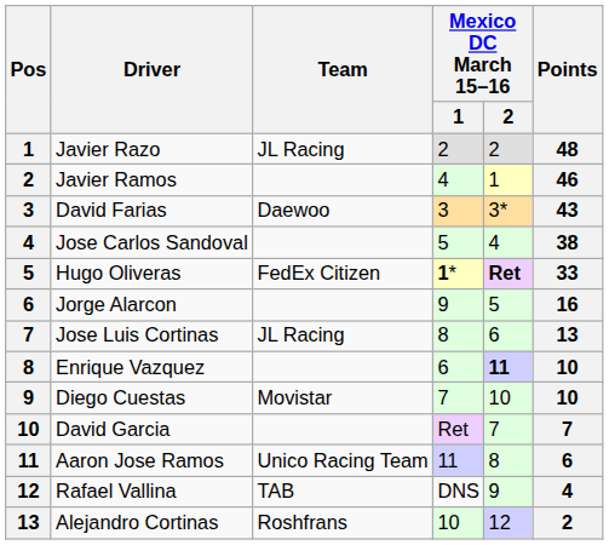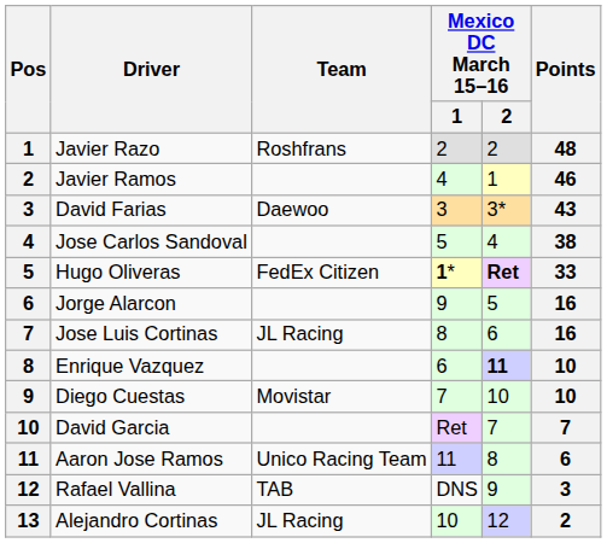Javier Razo | Team: JL Racing -> Roshfrans
Jose Luis Cortinas | Points: 13 -> 16
Rafael Vallina | Points: 4 -> 3
Alejandro Cortinas | Team: Roshfrans -> JL Racing
